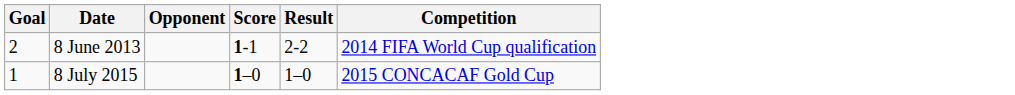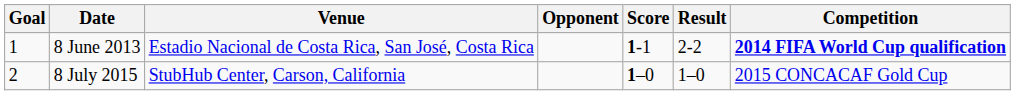+ column: Venue | Estadio Nacional de Costa Rica, San José, Costa Rica | StubHub Center, Carson, California
8 June 2013 | Goal: 2 -> 1
8 June 2013 | Competition: normal -> bold
8 July 2015 | Goal: 1 -> 2
